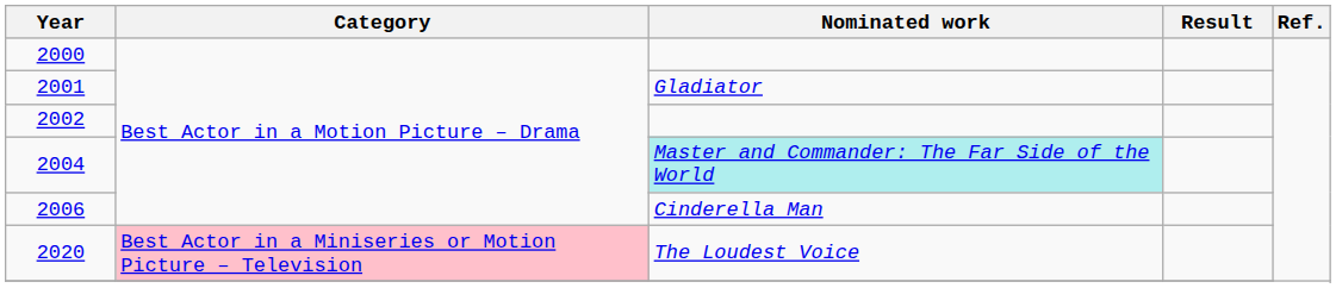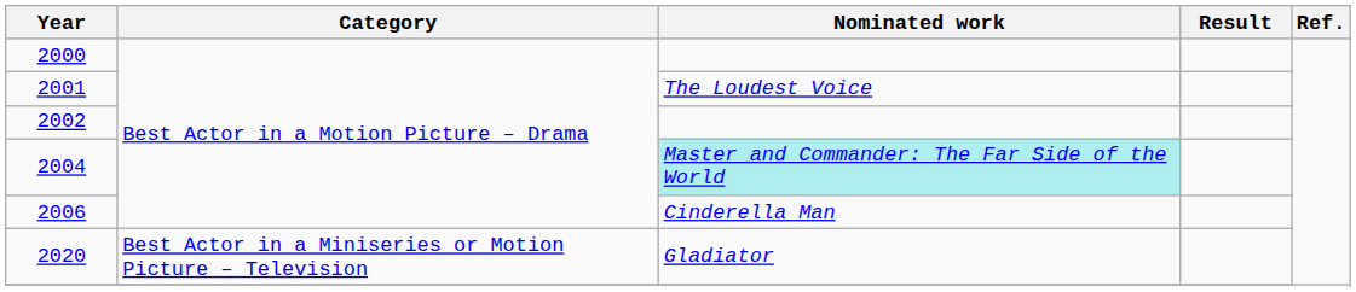2001 | Nominated work: Gladiator -> The Loudest Voice
2020 | Category: pink background -> no background
2020 | Nominated work: The Loudest Voice -> Gladiator
